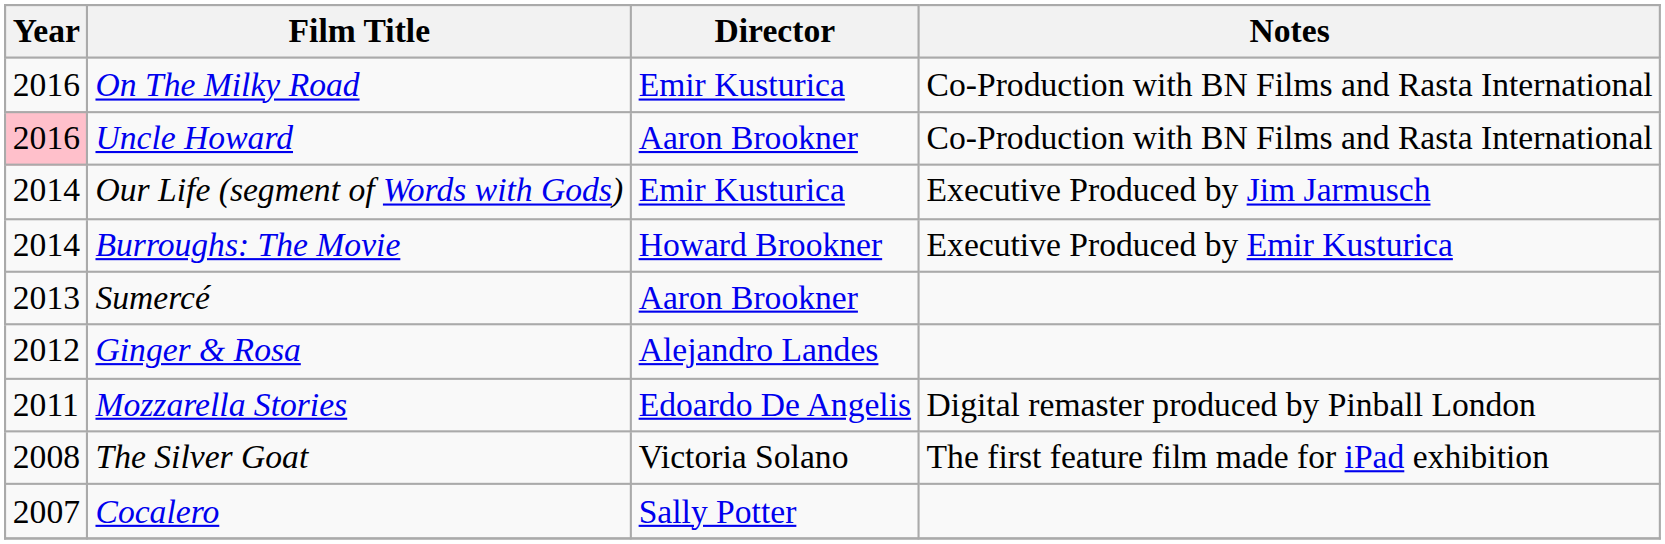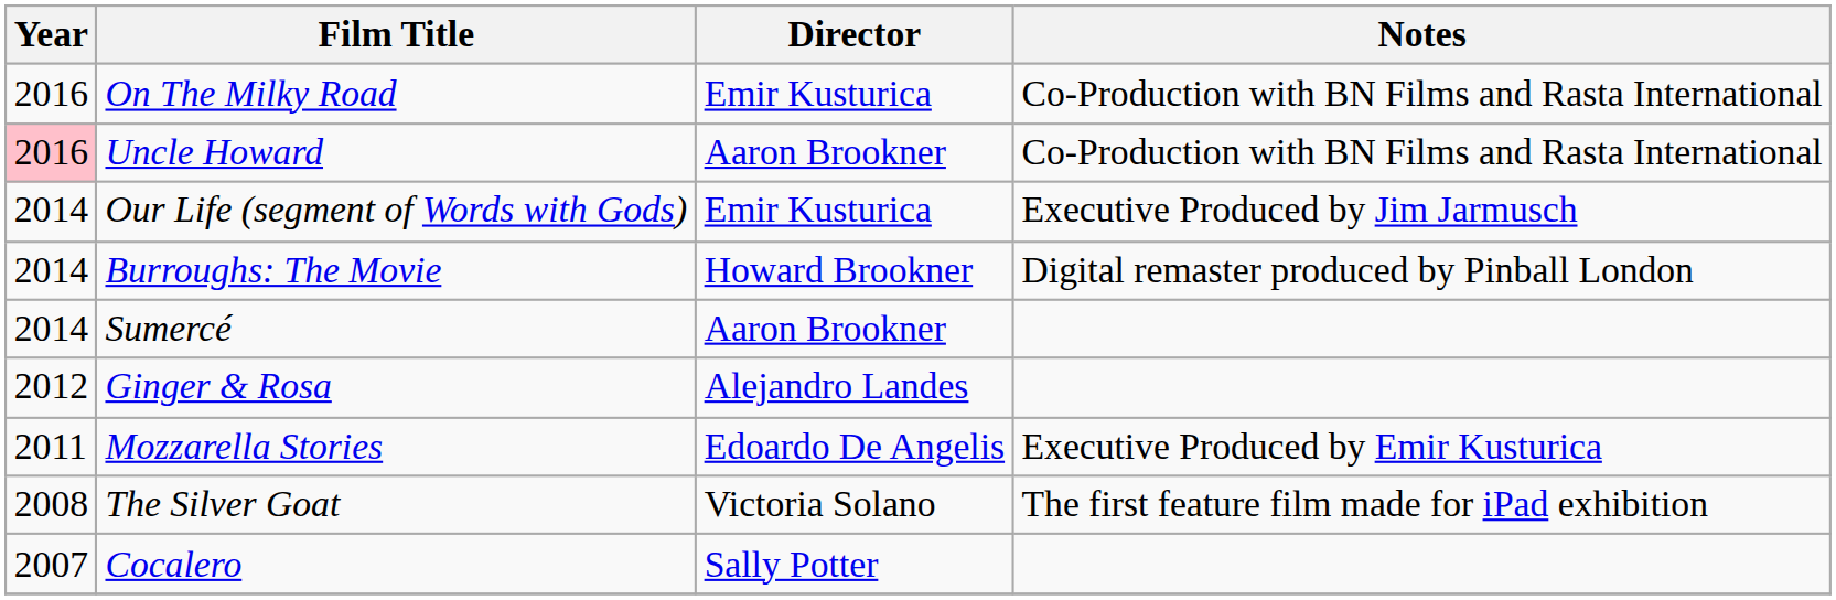Burroughs: The Movie | Notes: Executive Produced by Emir Kusturica -> Digital remaster produced by Pinball London
Sumercé | Year: 2013 -> 2014
Mozzarella Stories | Notes: Digital remaster produced by Pinball London -> Executive Produced by Emir Kusturica
